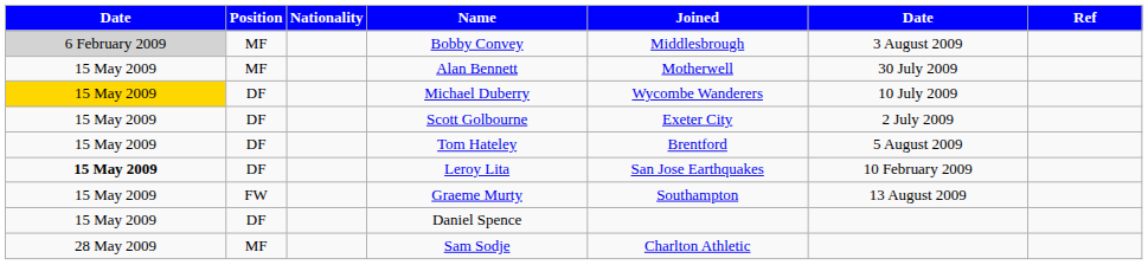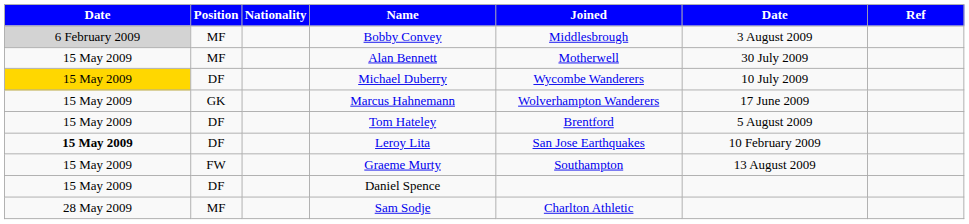- row: 15 May 2009 | DF | Scott Golbourne | Exeter City | 2 July 2009
+ row: 15 May 2009 | GK | Marcus Hahnemann | Wolverhampton Wanderers | 17 June 2009
